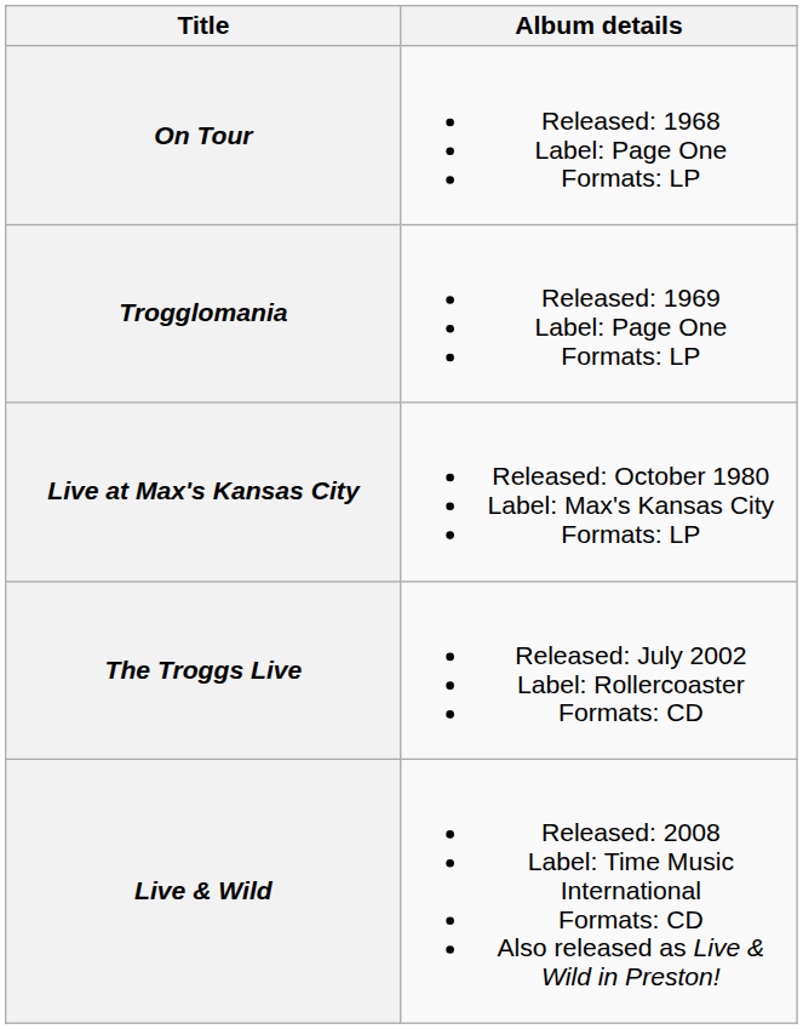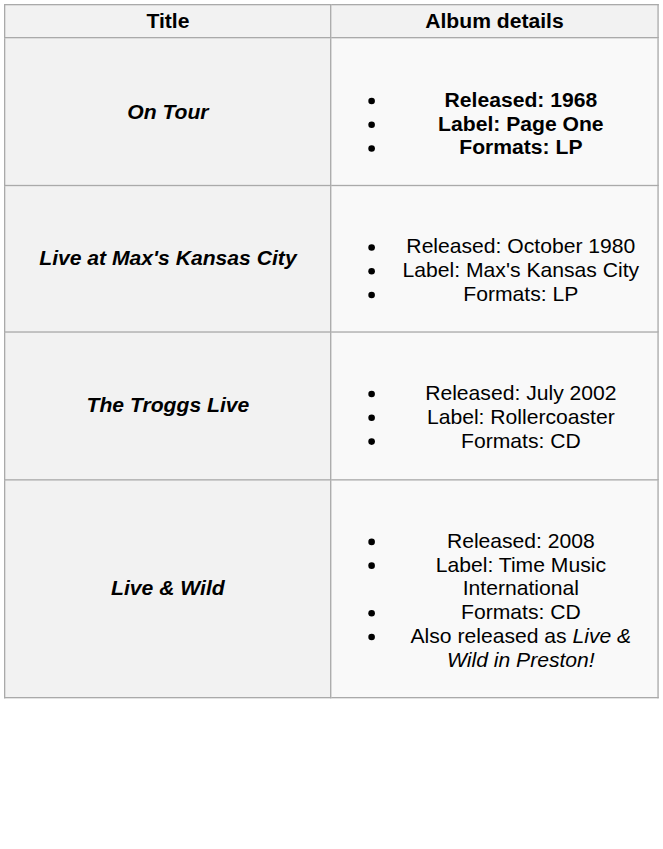On Tour | Album details: normal -> bold
- row: Trogglomania | Released: 1969 Label: Page One Formats: LP
